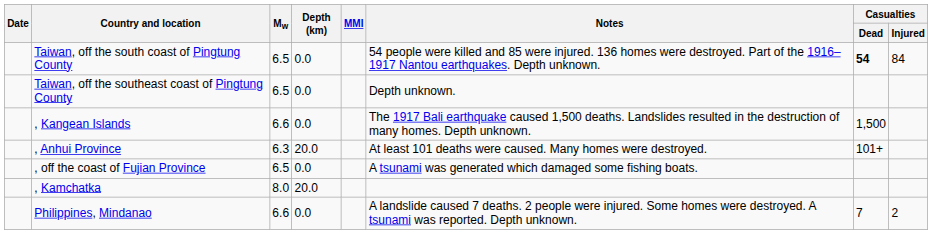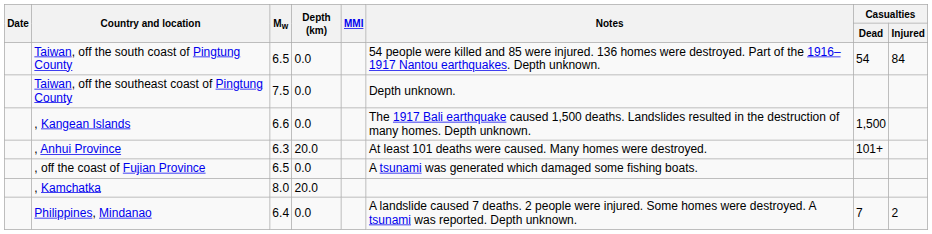Taiwan, off the south coast of Pingtung County | Casualties / Dead: bold -> normal
Taiwan, off the southeast coast of Pingtung County | Mw: 6.5 -> 7.5
Philippines, Mindanao | Mw: 6.6 -> 6.4
